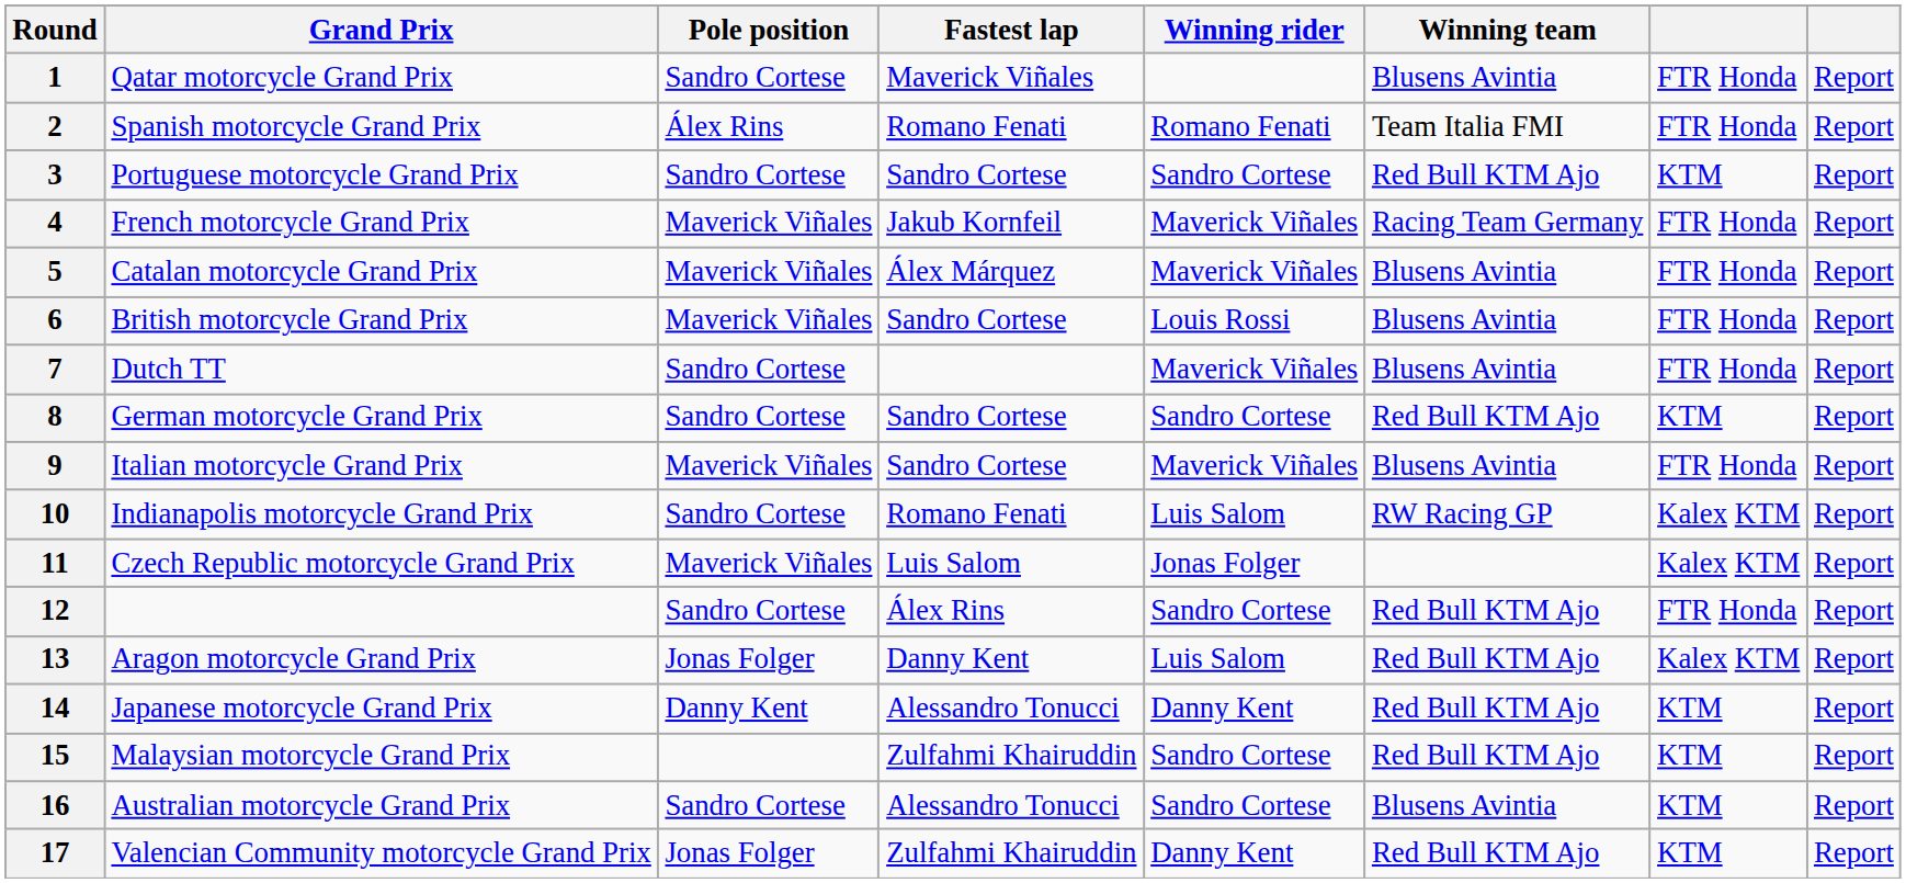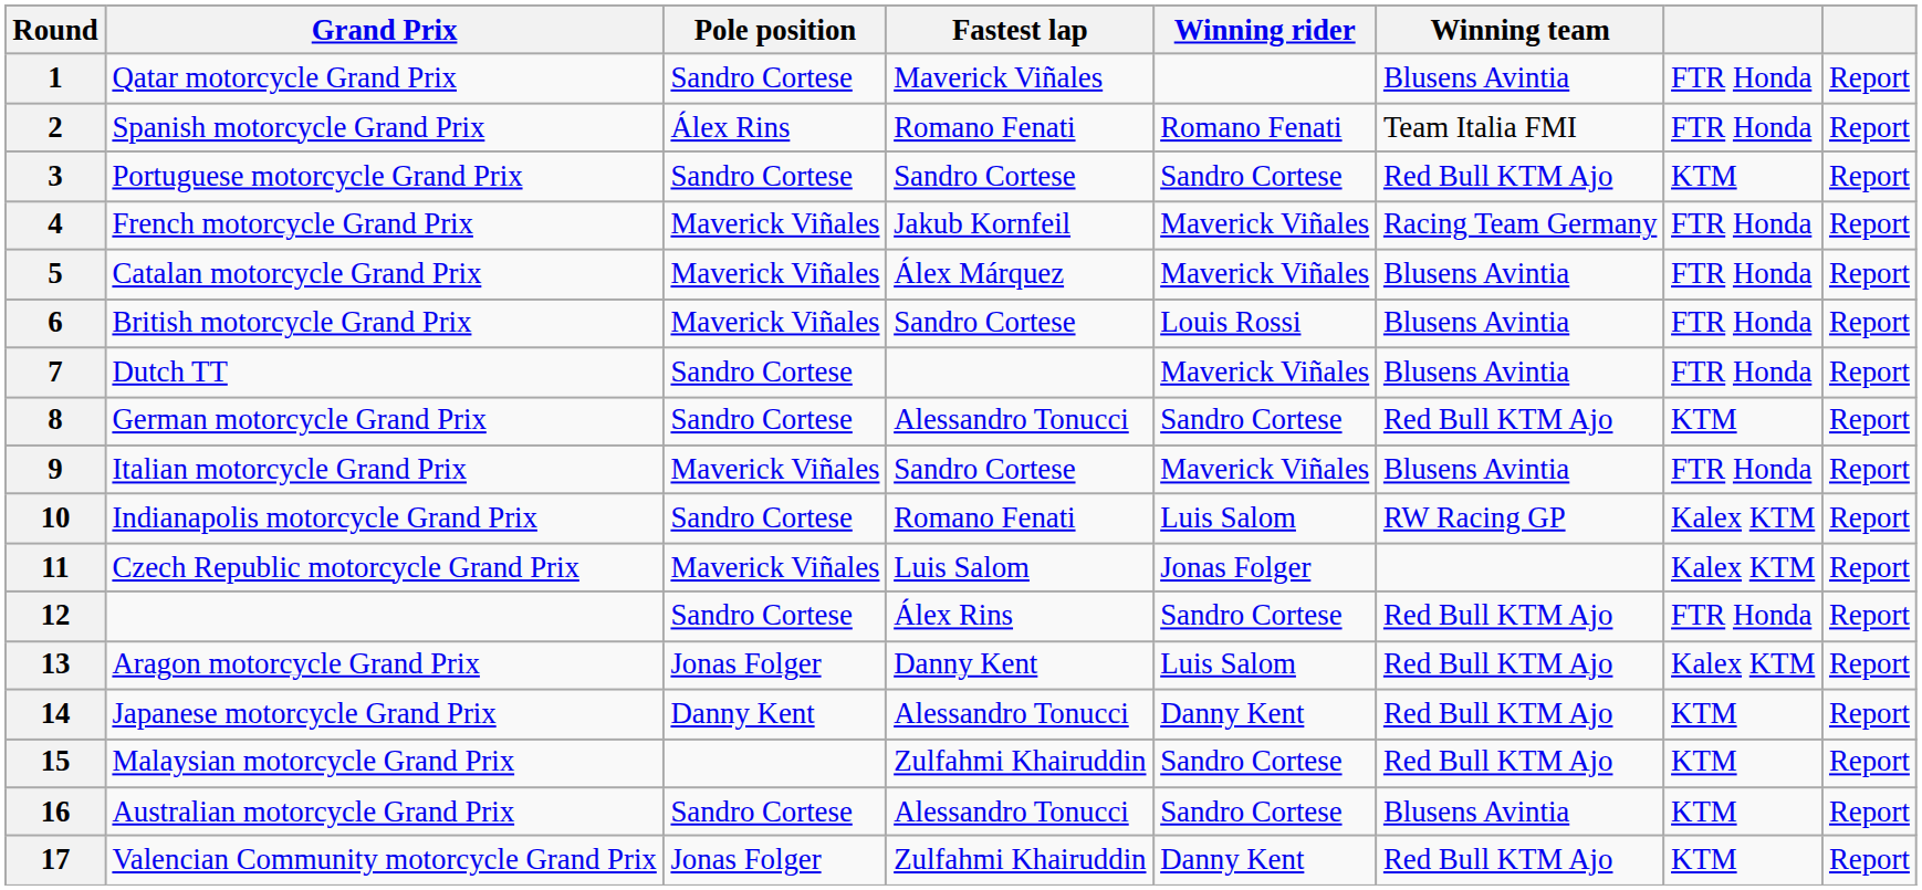8 | Fastest lap: Sandro Cortese -> Alessandro Tonucci
